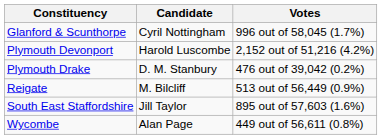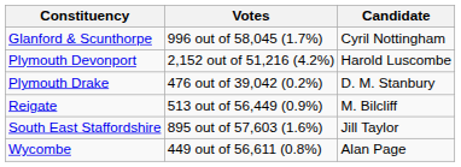columns swapped: Candidate <-> Votes
